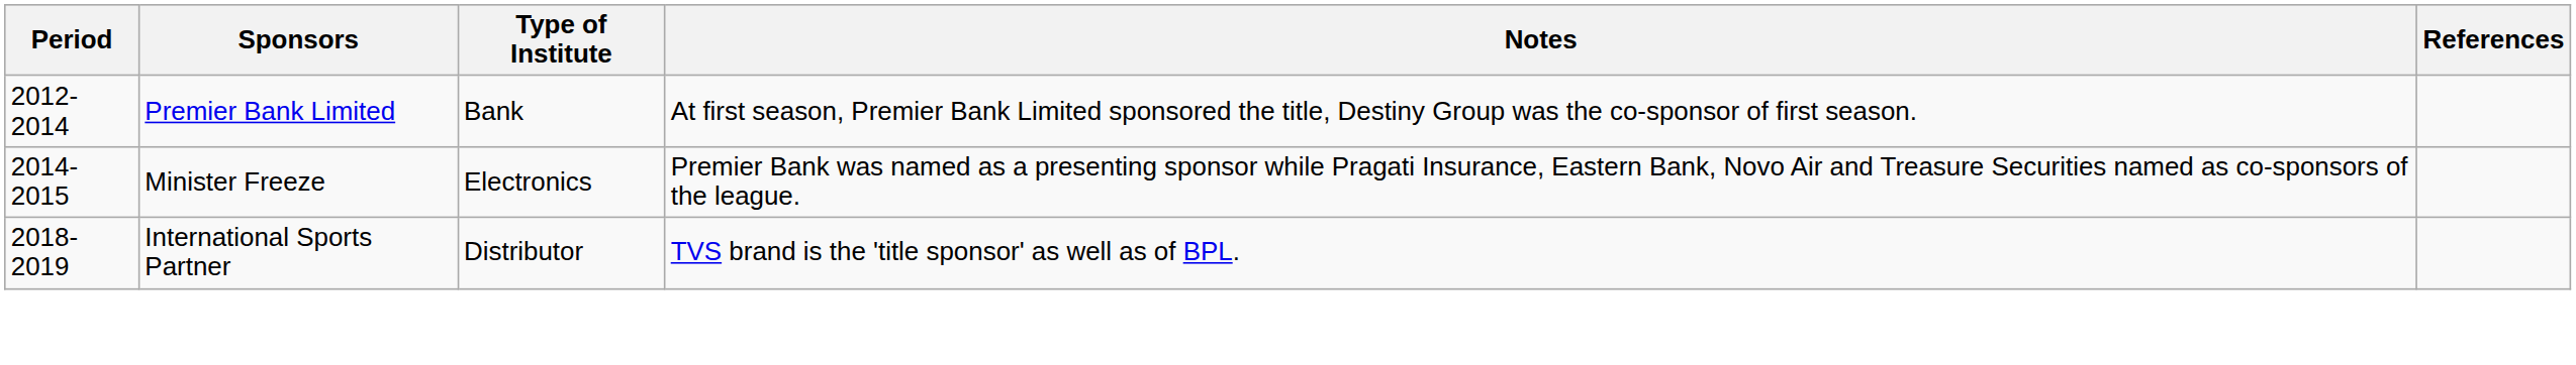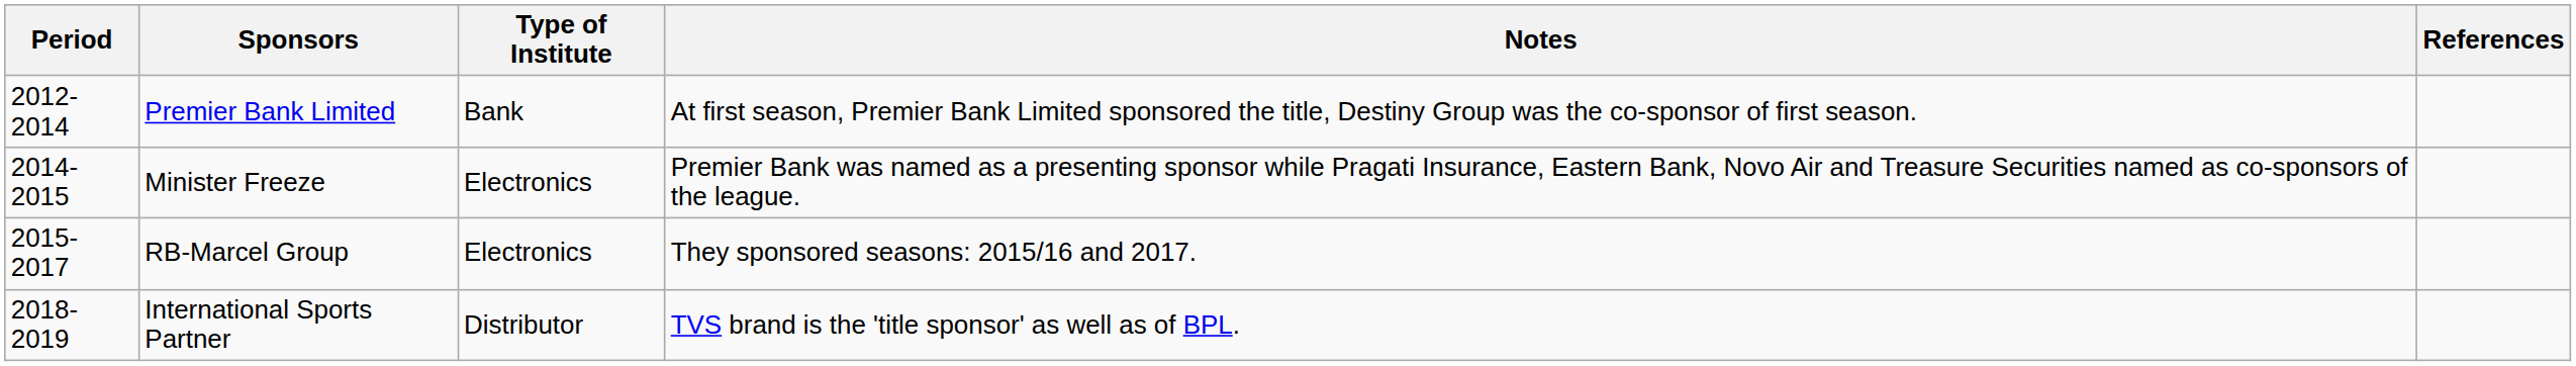+ row: 2015-2017 | RB-Marcel Group | Electronics | They sponsored seasons: 2015/16 and 2017.
